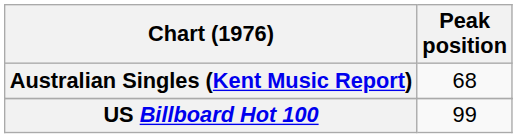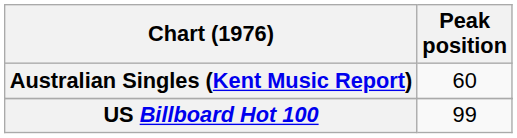Australian Singles (Kent Music Report) | Peak position: 68 -> 60
